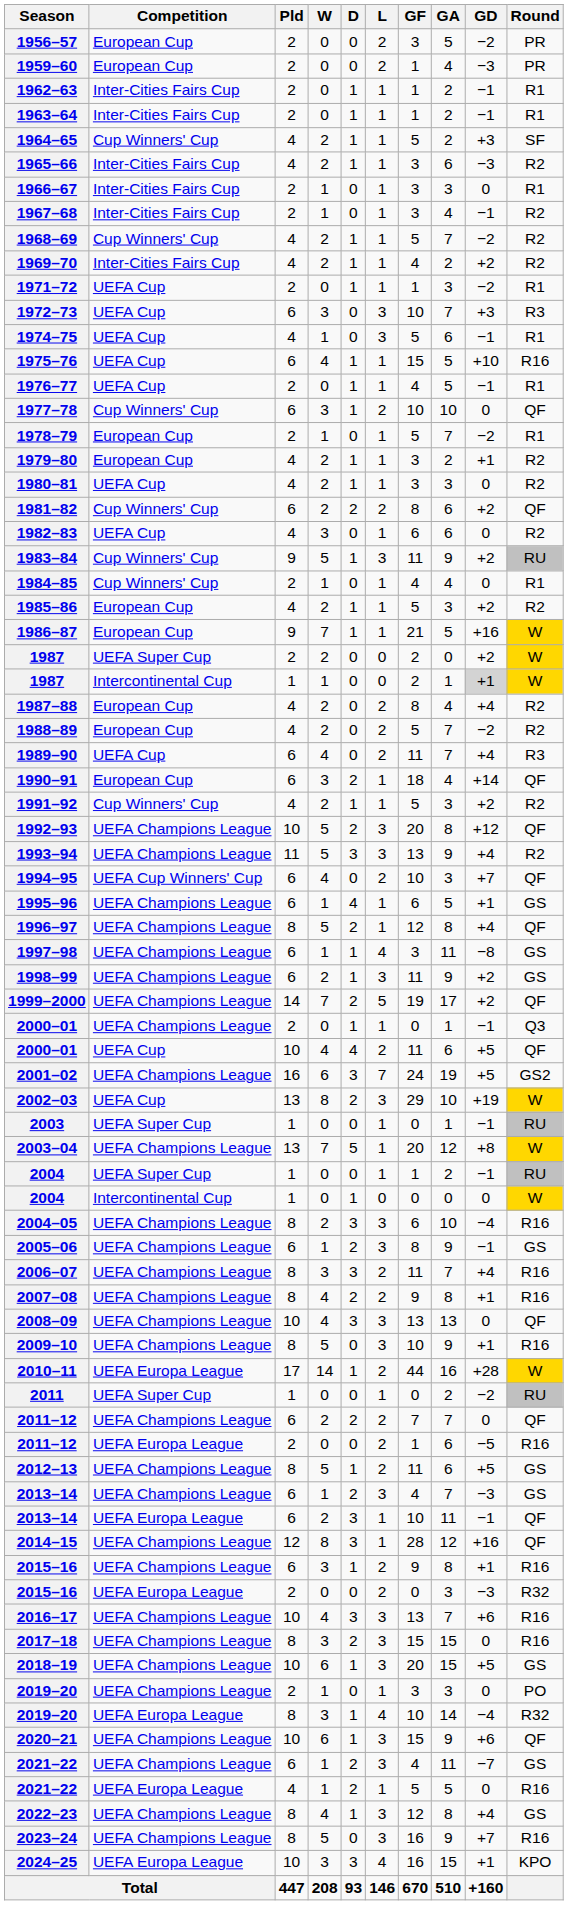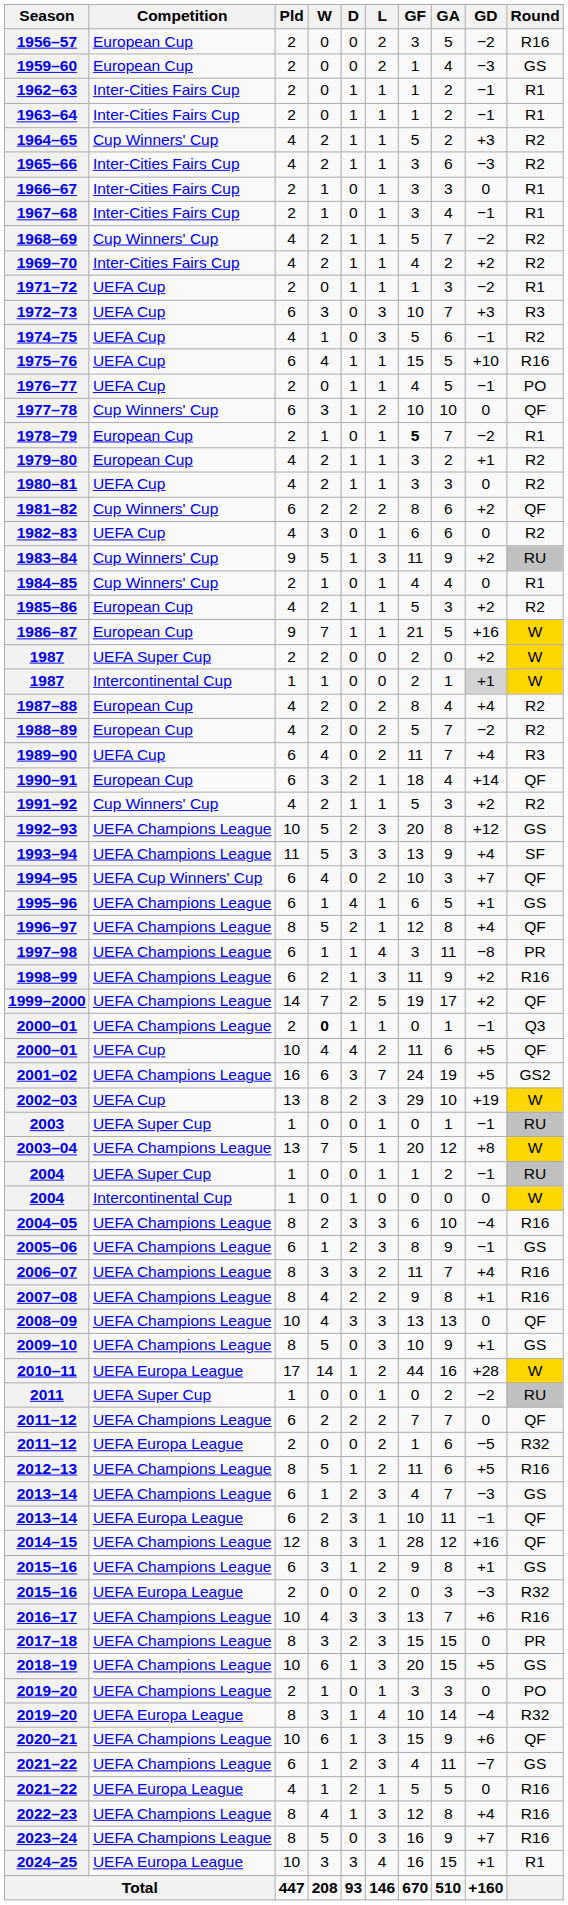1956–57 | Round: PR -> R16
1959–60 | Round: PR -> GS
1964–65 | Round: SF -> R2
1967–68 | Round: R2 -> R1
1974–75 | Round: R1 -> R2
1976–77 | Round: R1 -> PO
1978–79 | GF: normal -> bold
1992–93 | Round: QF -> GS
1993–94 | Round: R2 -> SF
1997–98 | Round: GS -> PR
1998–99 | Round: GS -> R16
2000–01 / UEFA Champions League | W: normal -> bold
2009–10 | Round: R16 -> GS
2011–12 / UEFA Europa League | Round: R16 -> R32
2012–13 | Round: GS -> R16
2015–16 / UEFA Champions League | Round: R16 -> GS
2017–18 | Round: R16 -> PR
2022–23 | Round: GS -> R16
2024–25 | Round: KPO -> R1
